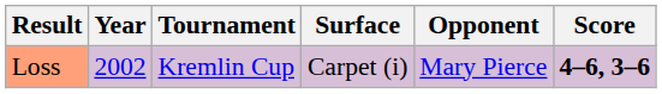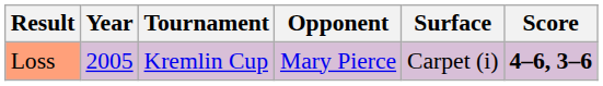columns swapped: Surface <-> Opponent
Loss | Year: 2002 -> 2005
